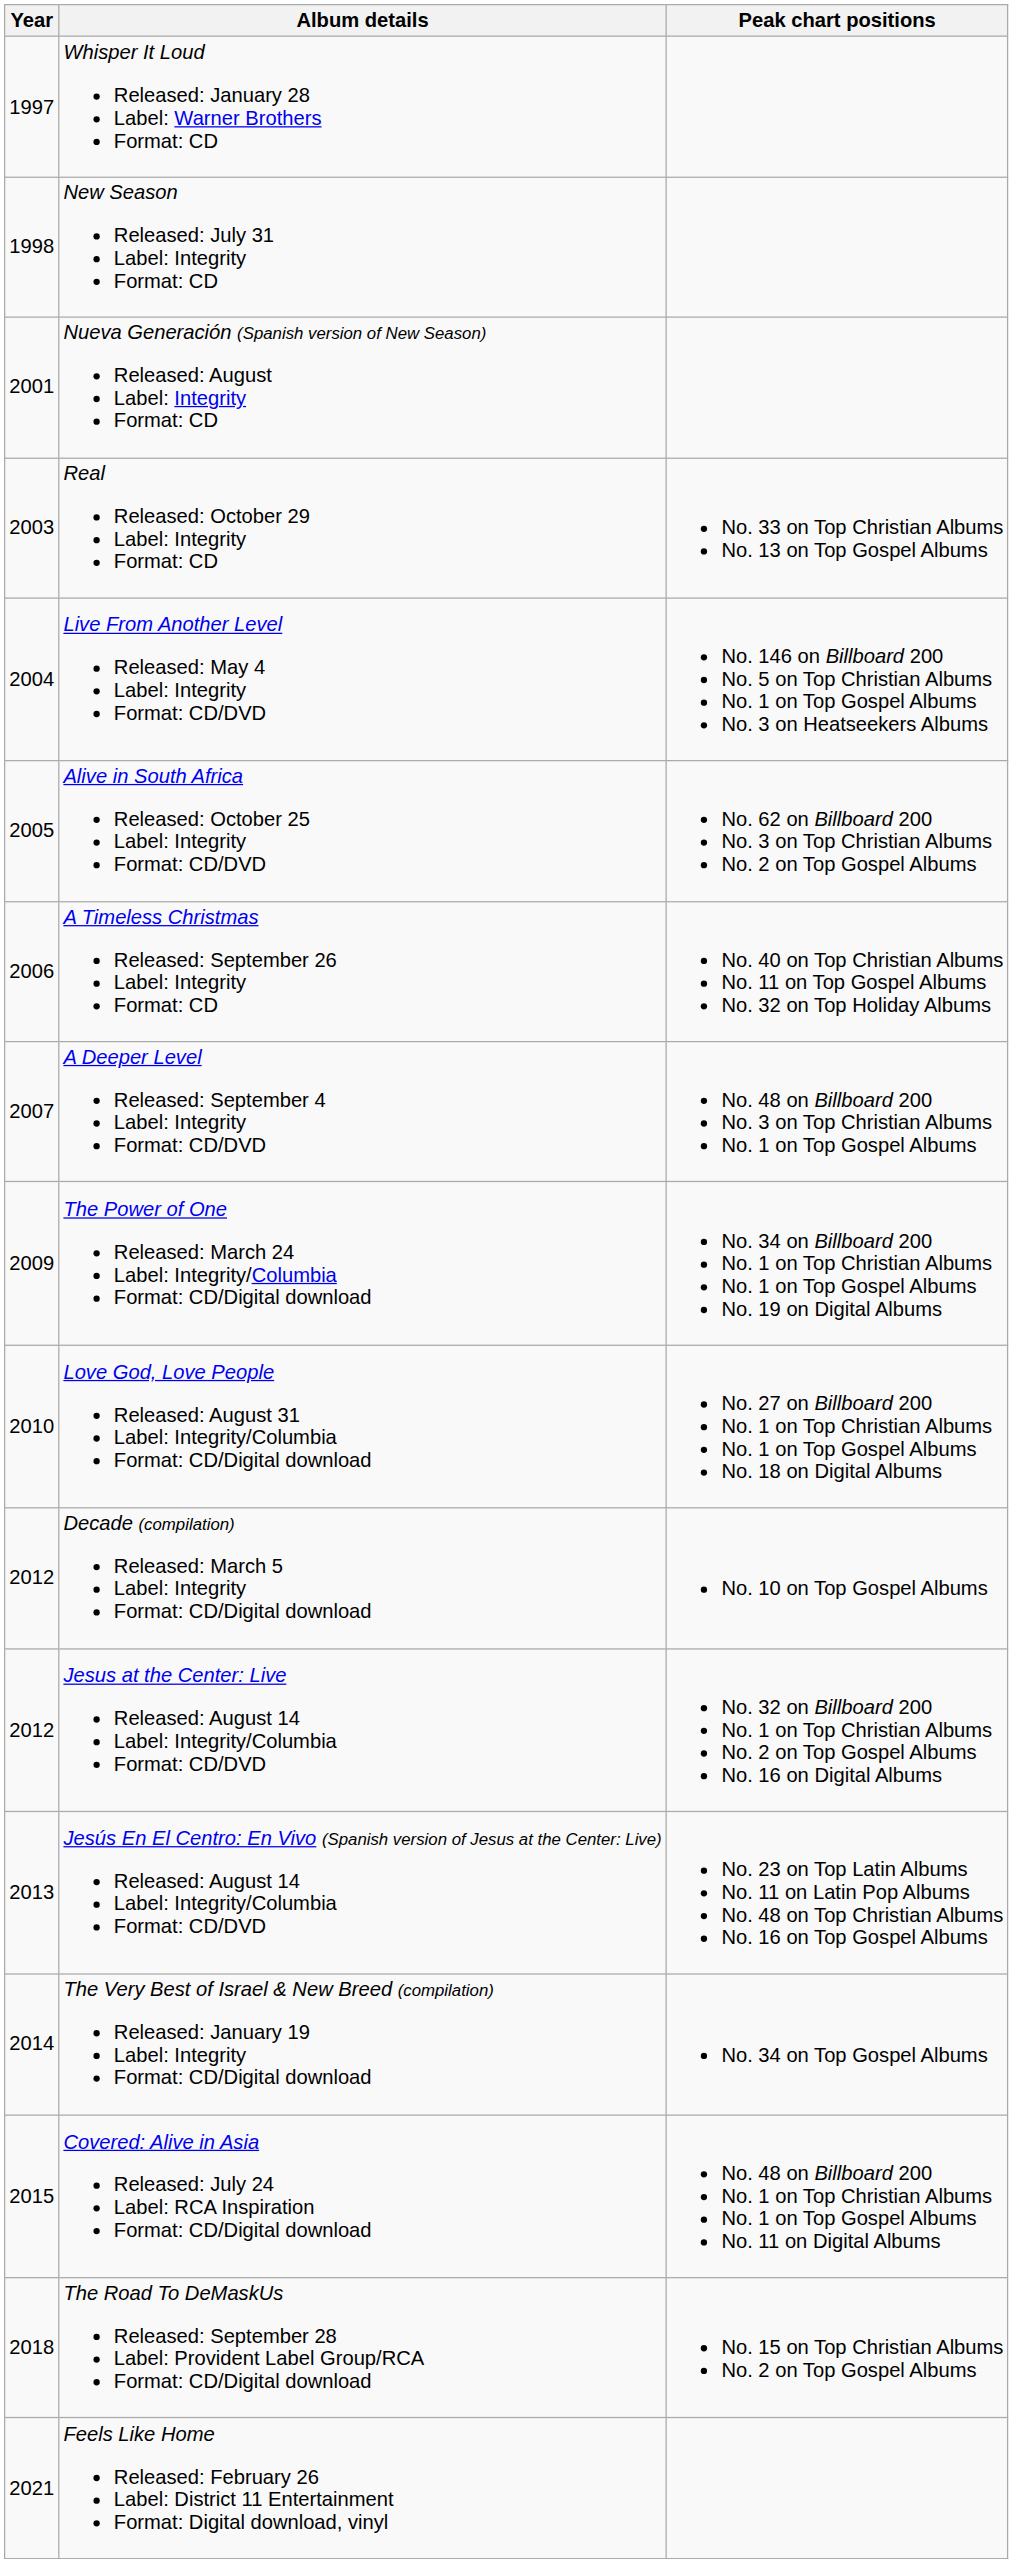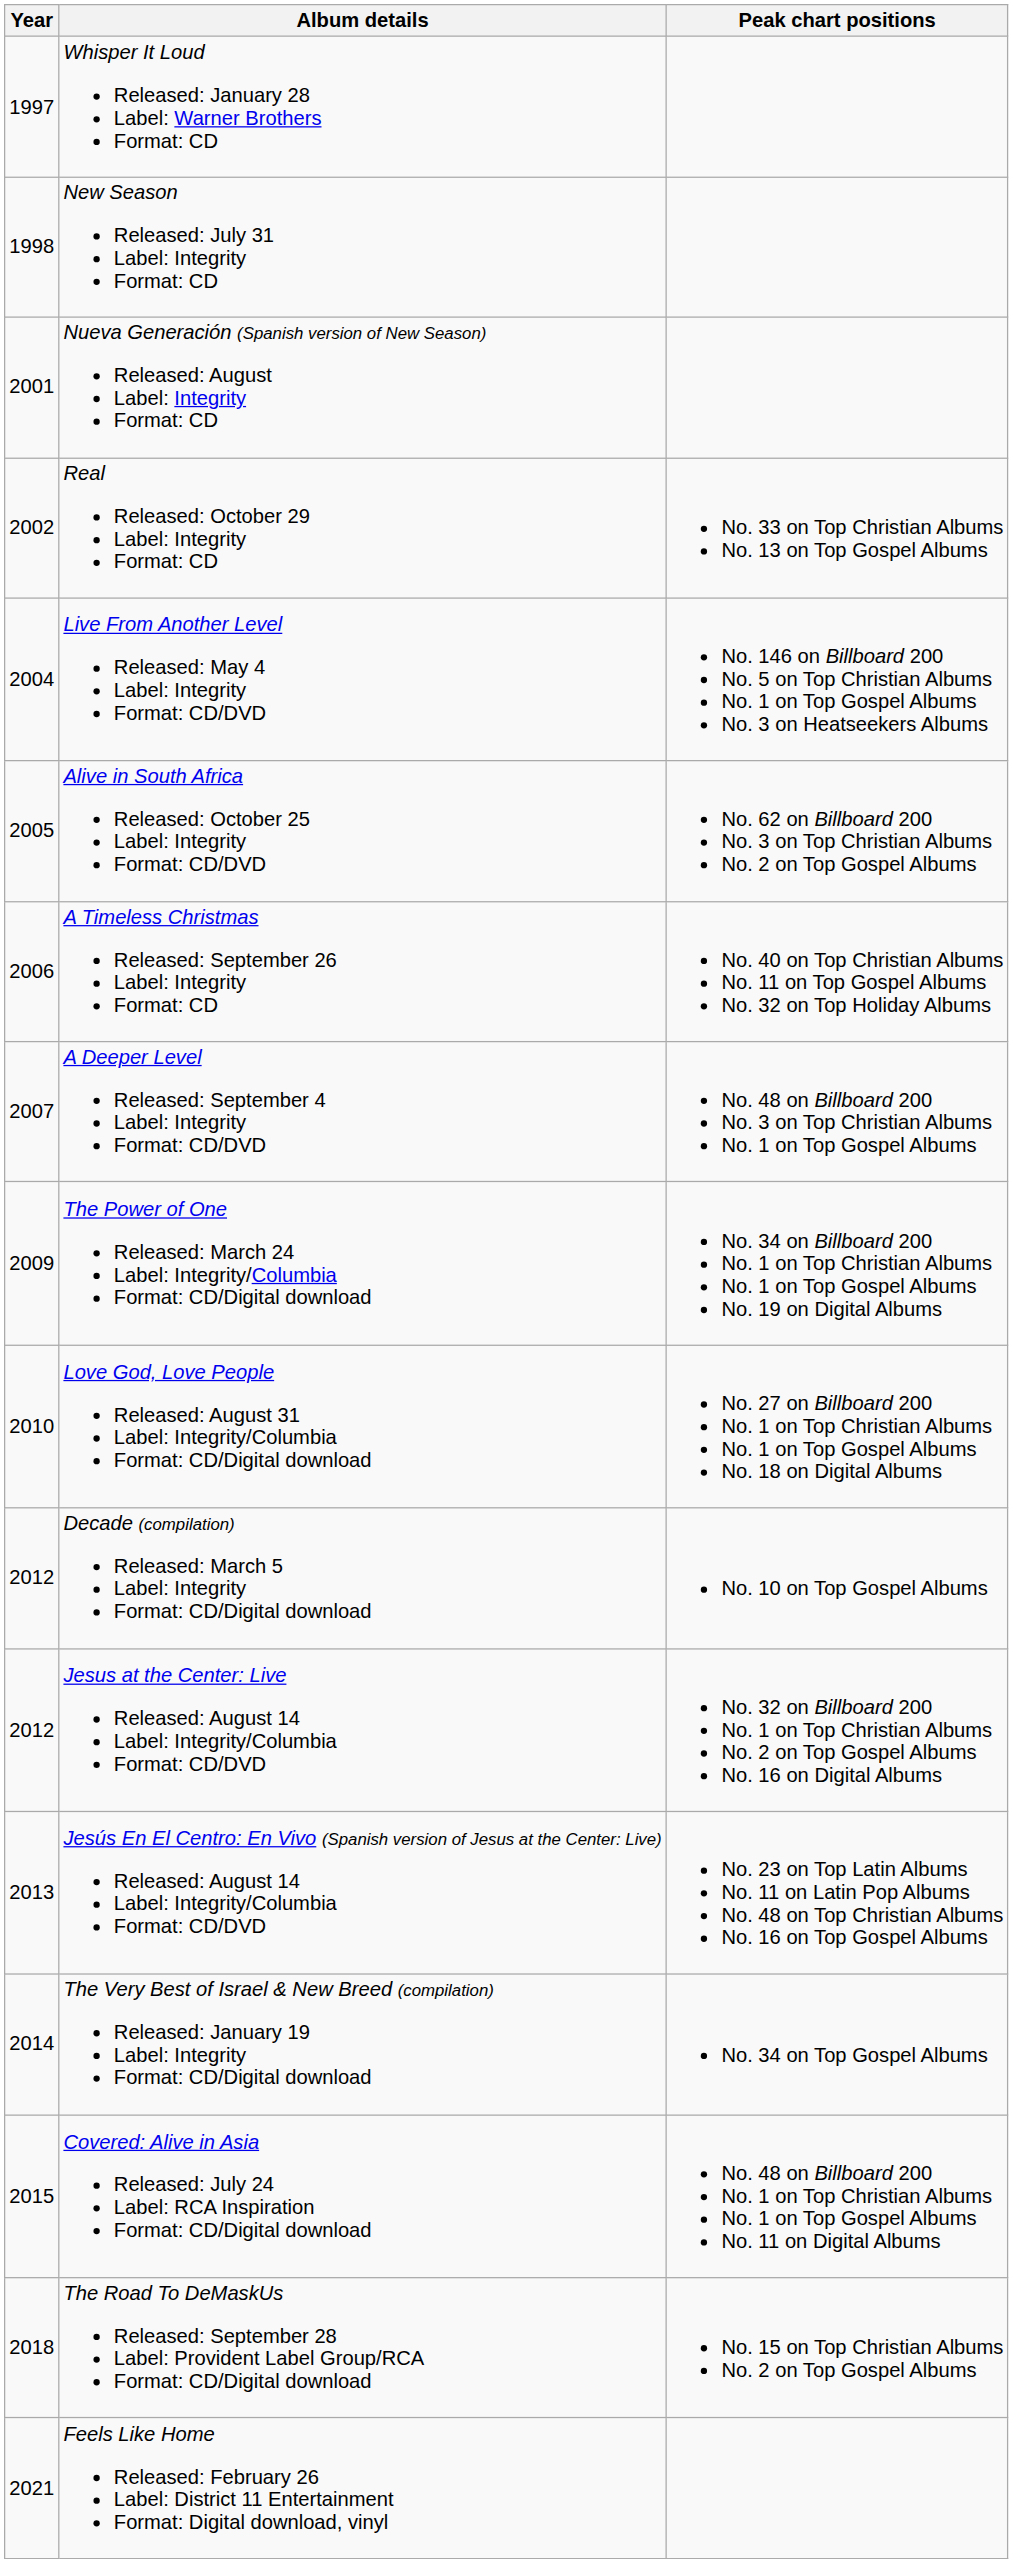Real Released: October 29 Label: Integrity Format: CD | Year: 2003 -> 2002
